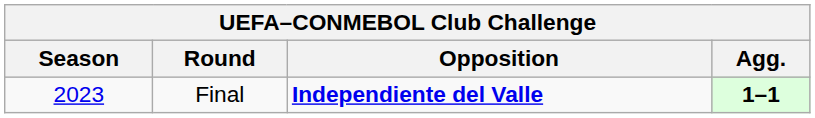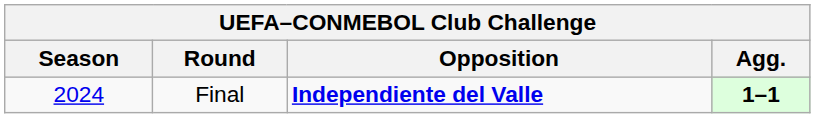Final | Season: 2023 -> 2024
